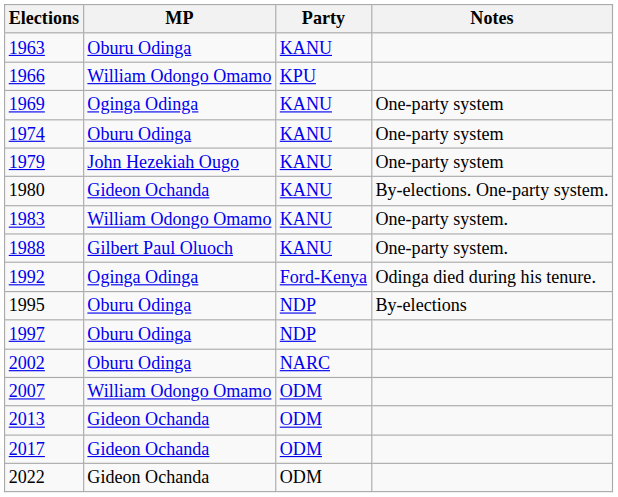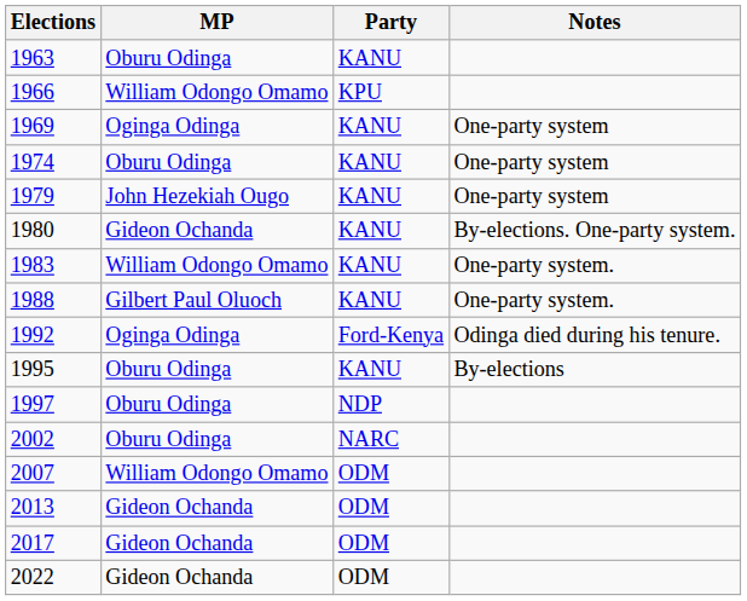1995 | Party: NDP -> KANU
